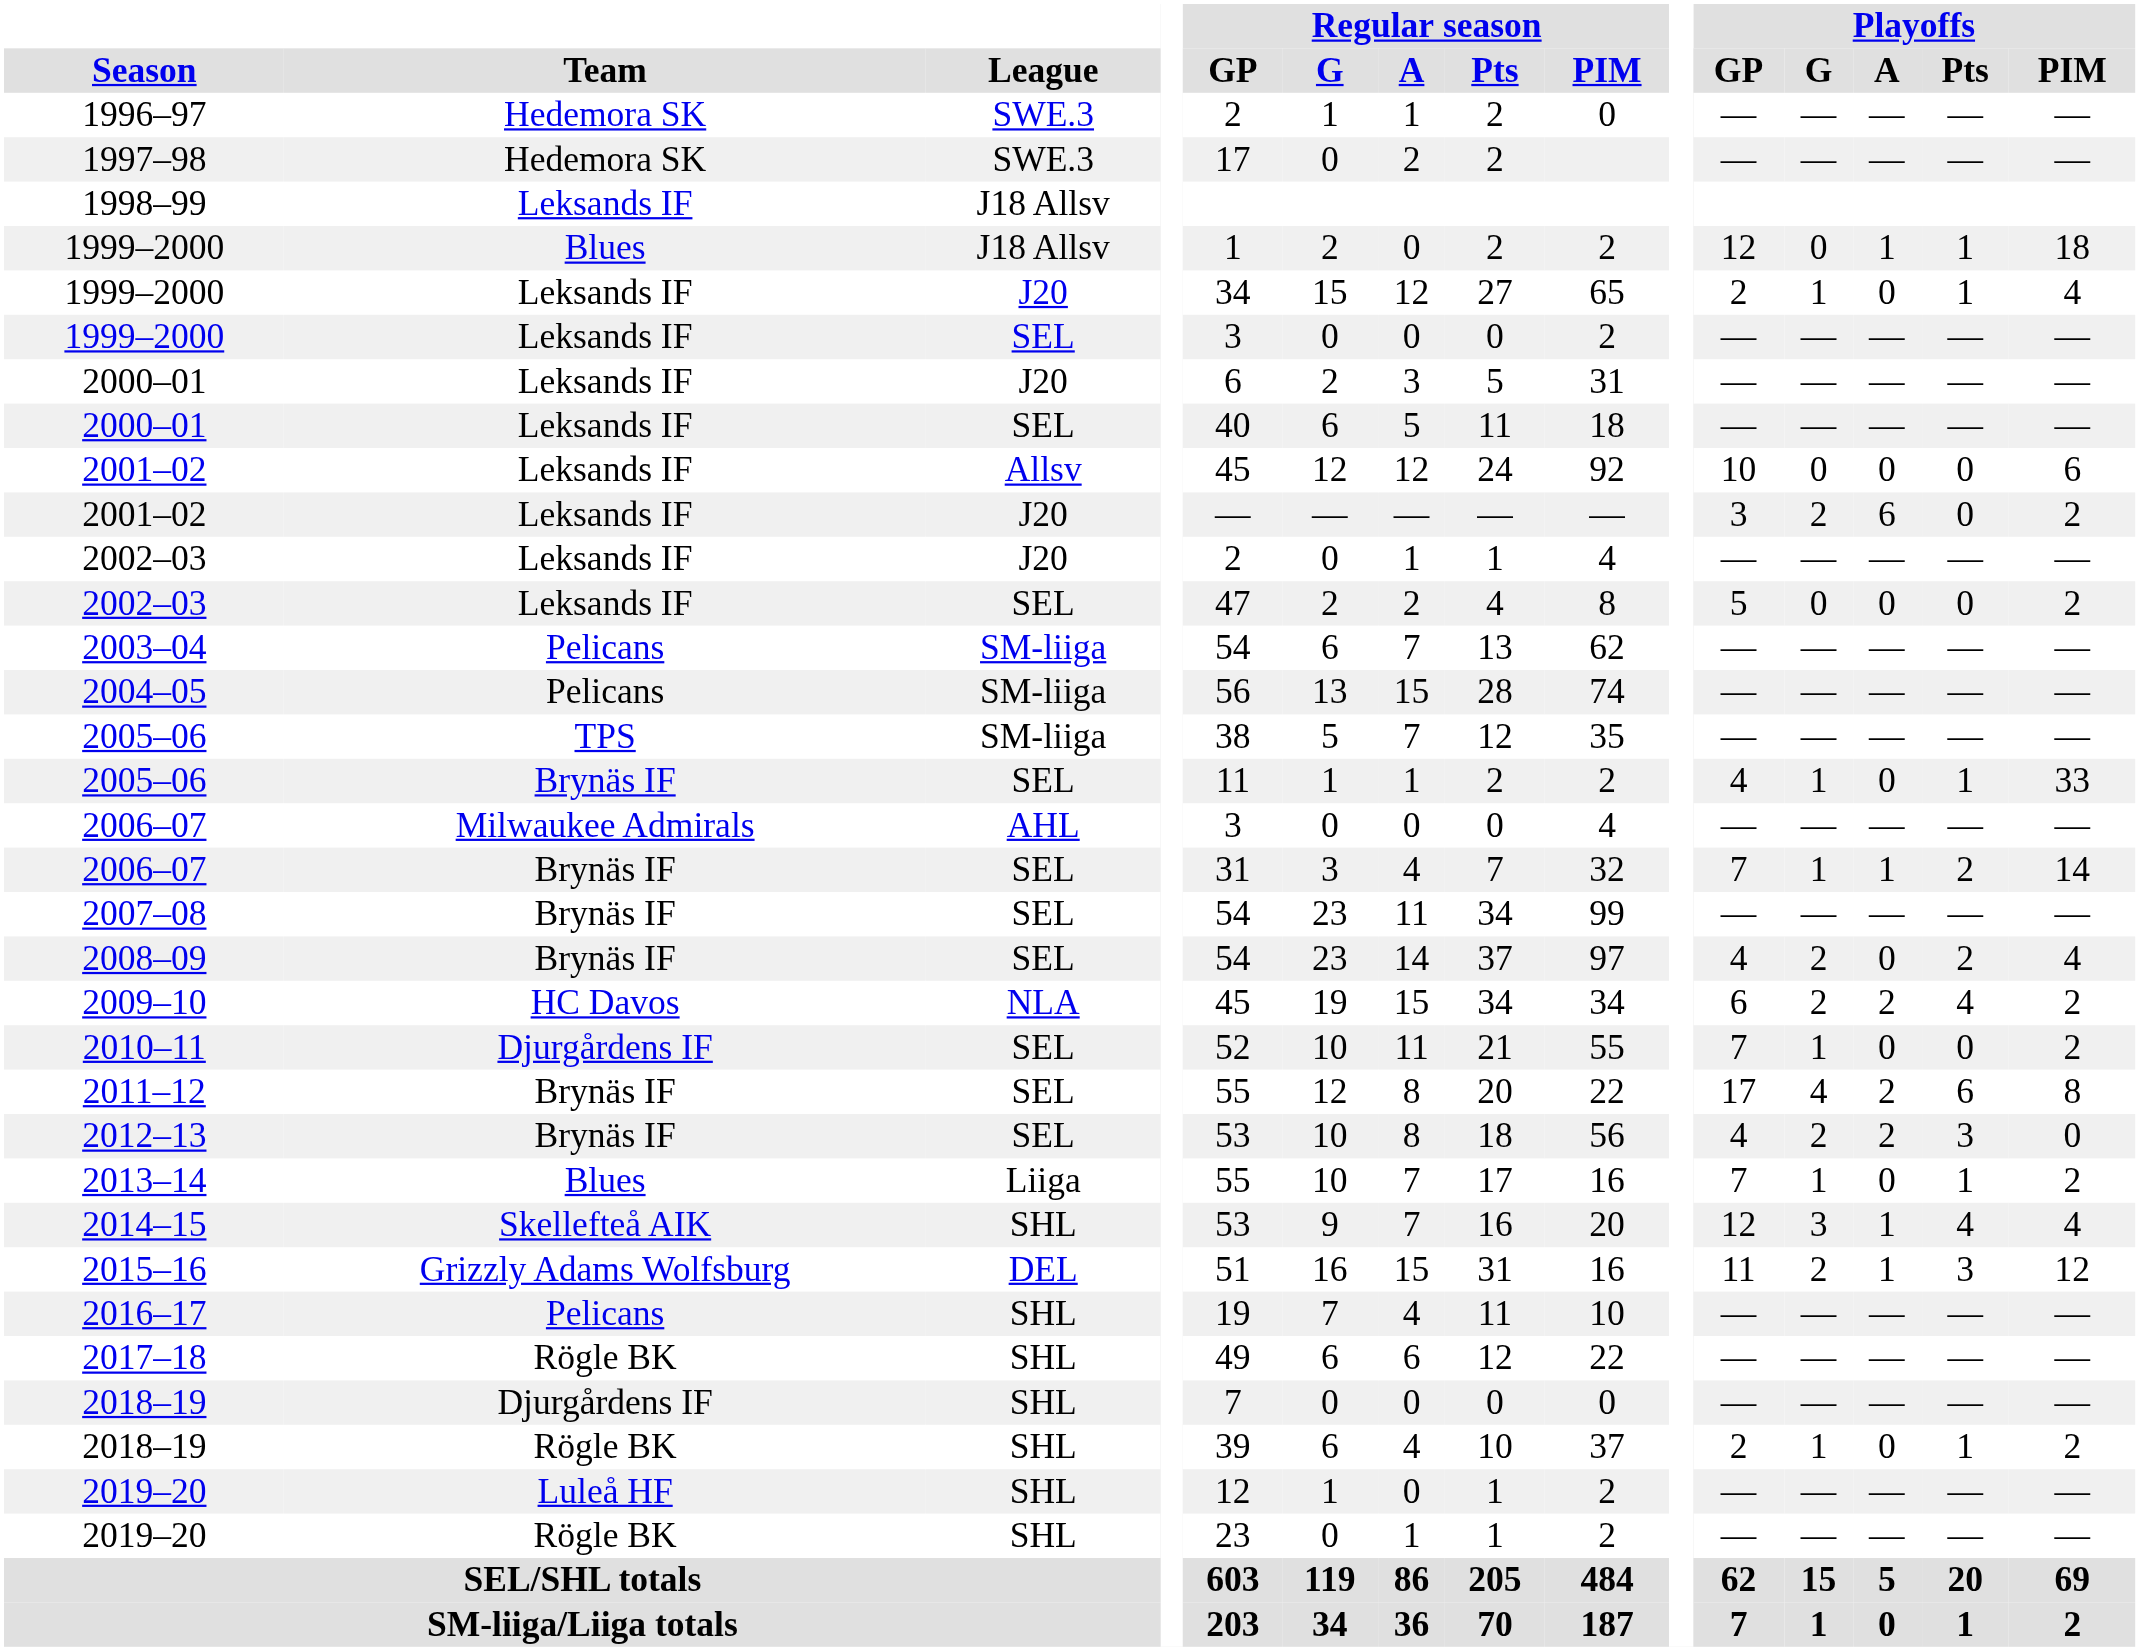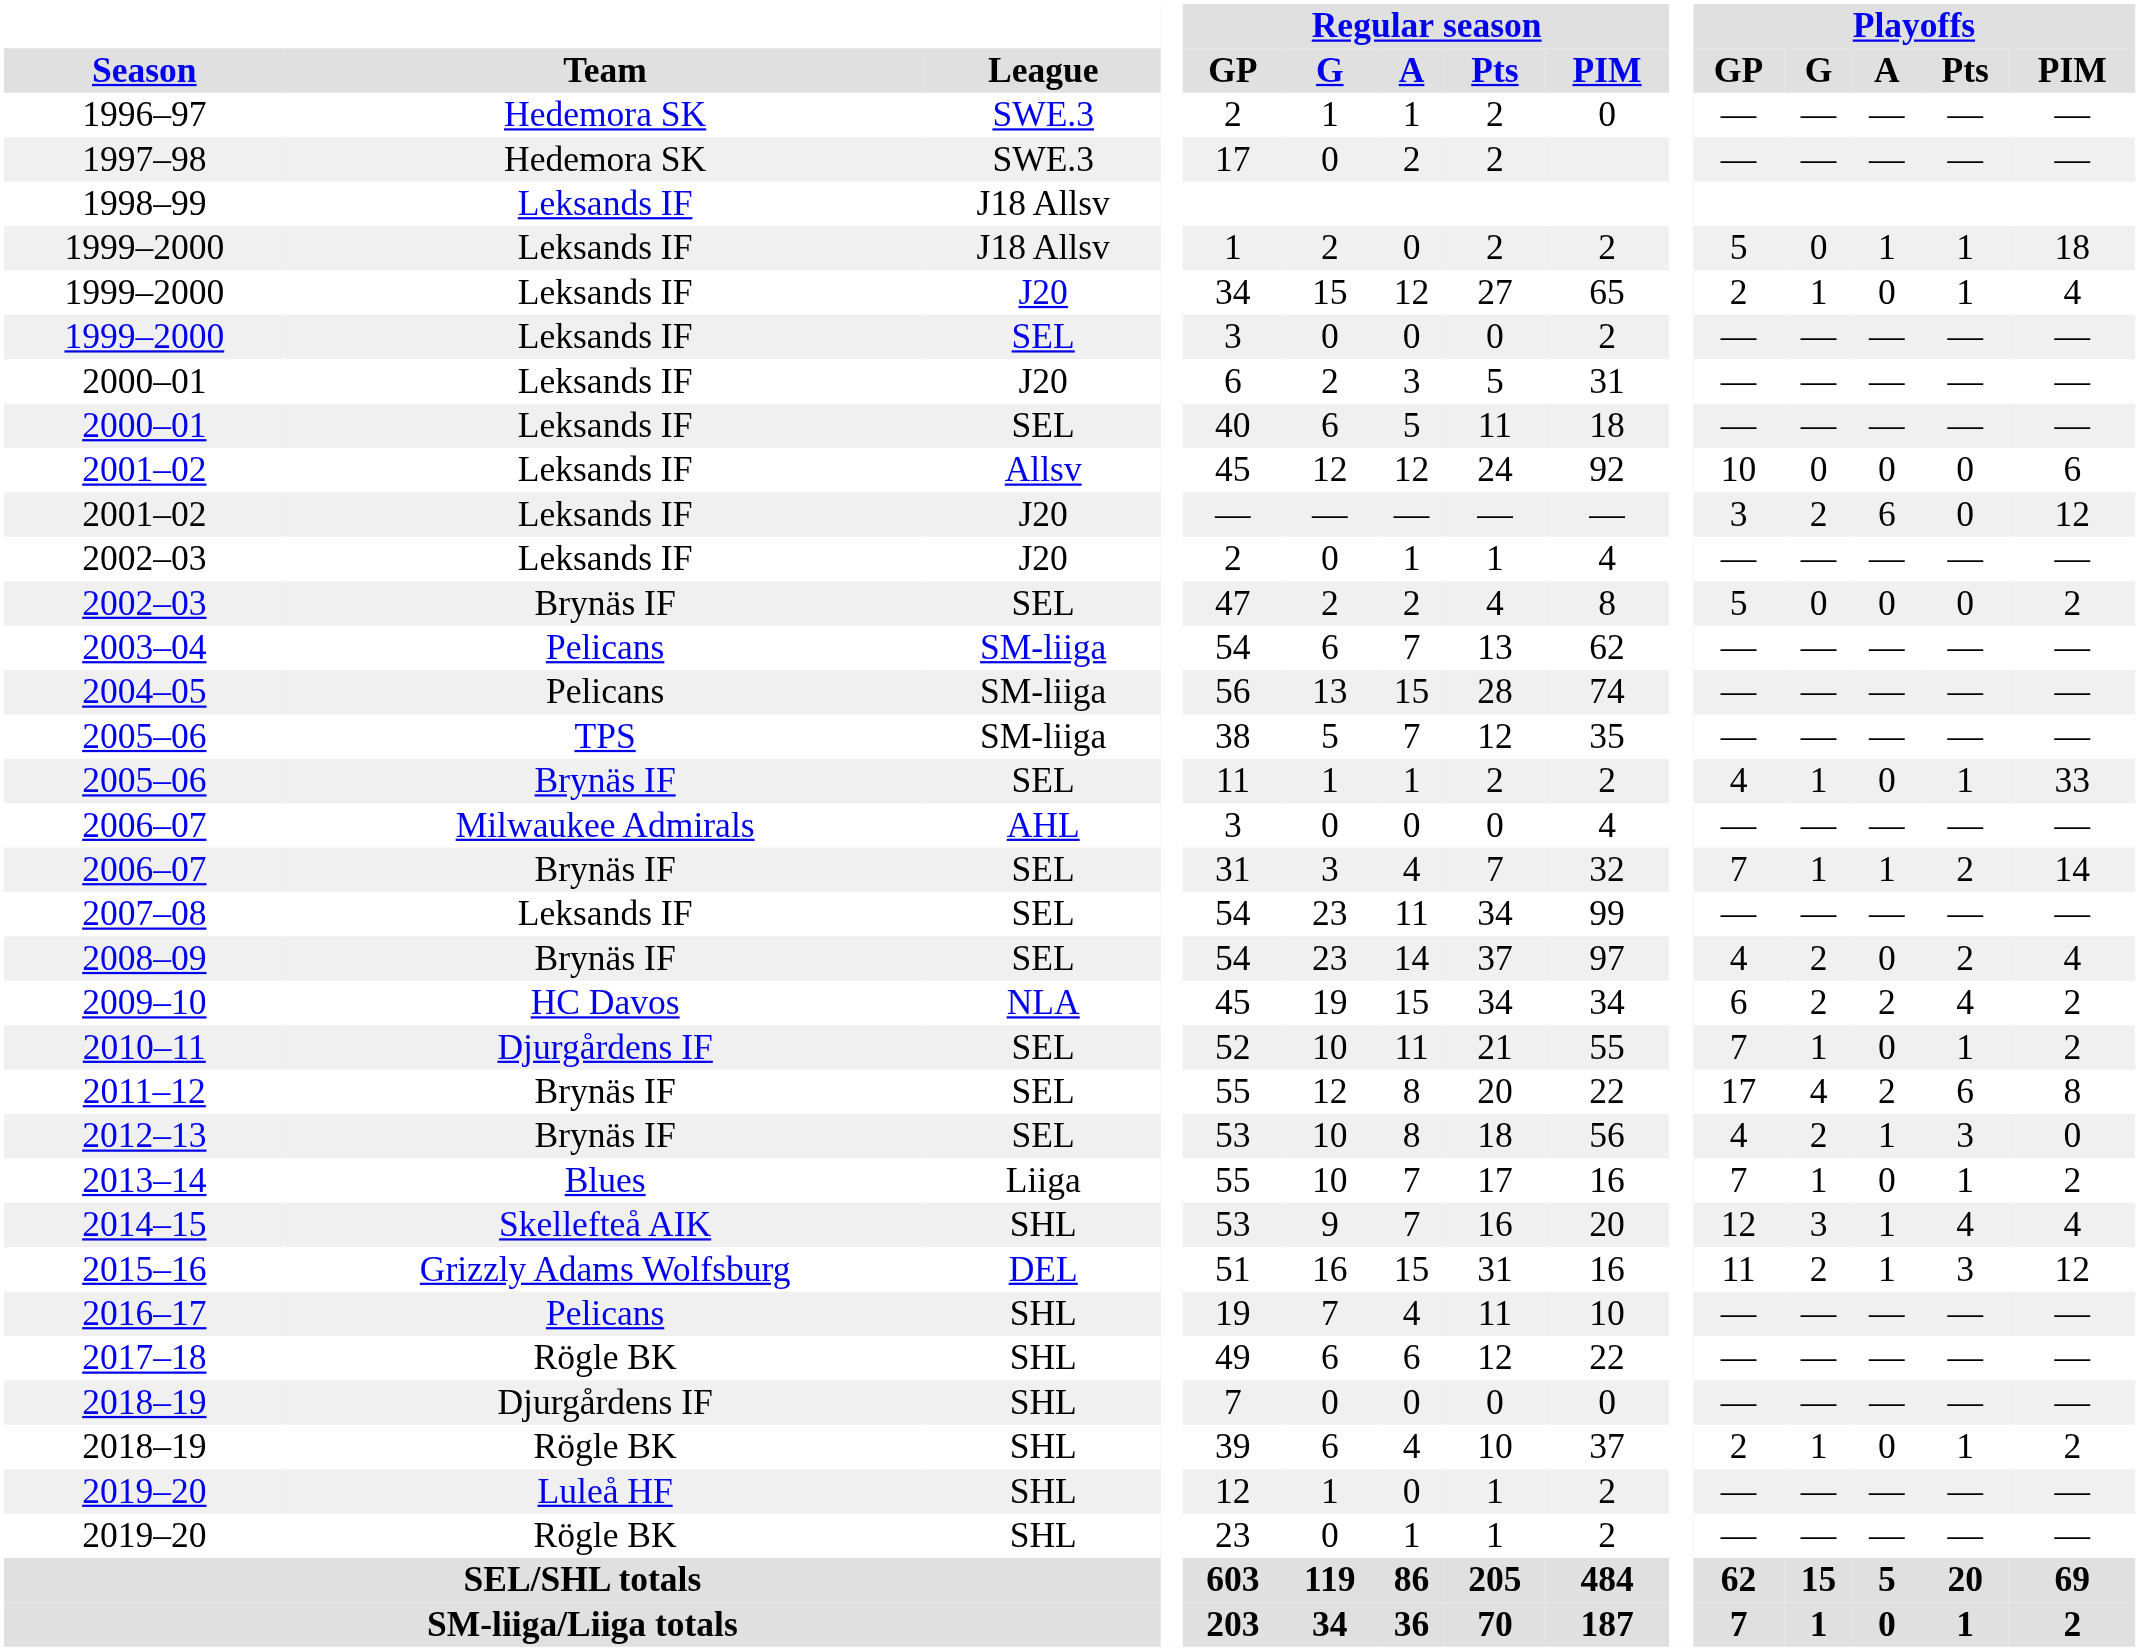1999–2000 / J18 Allsv | Team: Blues -> Leksands IF
1999–2000 / J18 Allsv | Playoffs / GP: 12 -> 5
2001–02 / J20 | Playoffs / PIM: 2 -> 12
2002–03 / SEL | Team: Leksands IF -> Brynäs IF
2007–08 | Team: Brynäs IF -> Leksands IF
2010–11 | Playoffs / Pts: 0 -> 1
2012–13 | Playoffs / A: 2 -> 1
